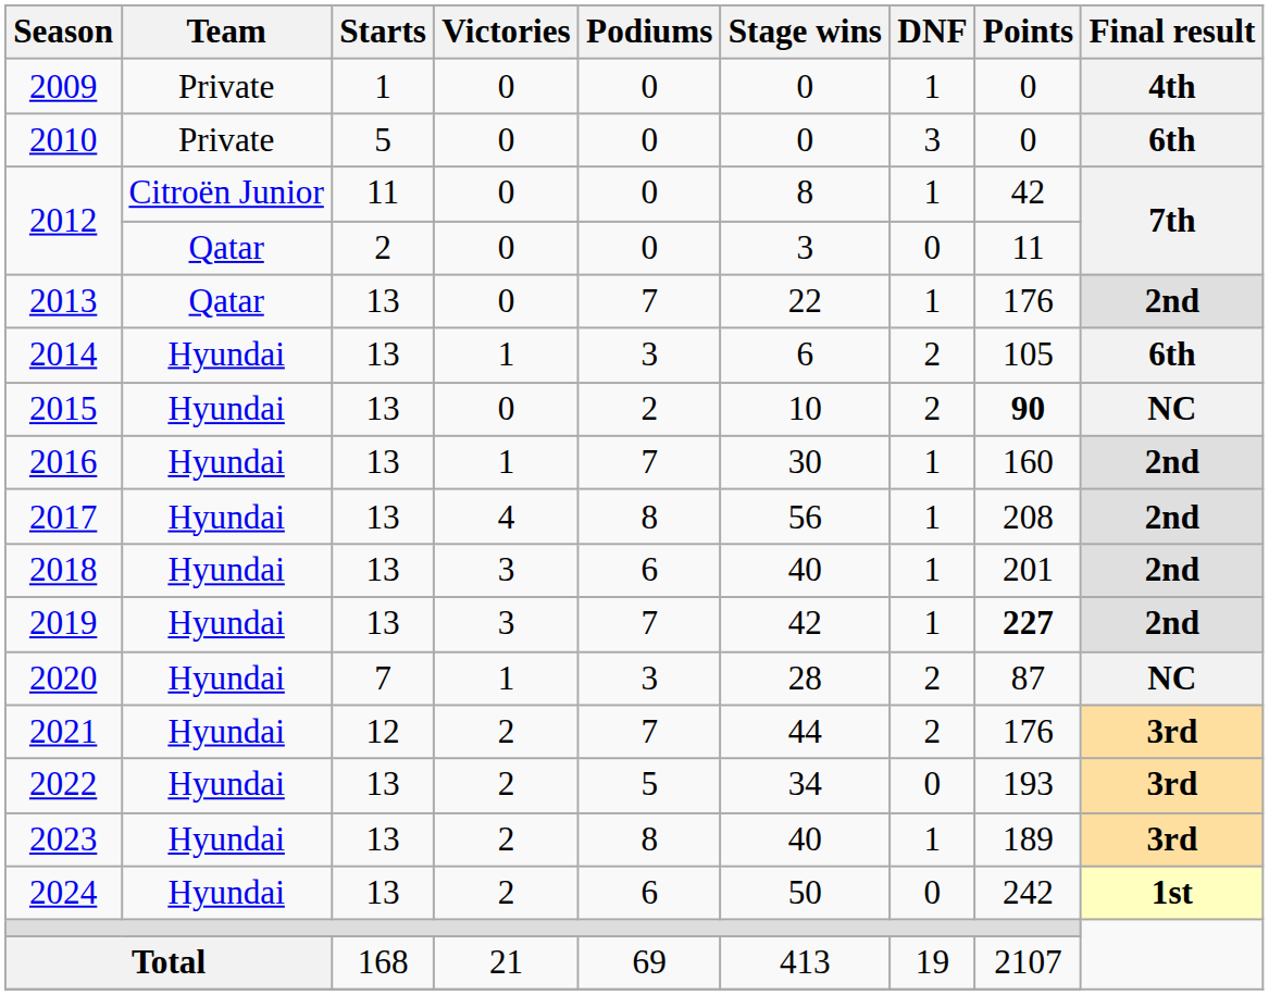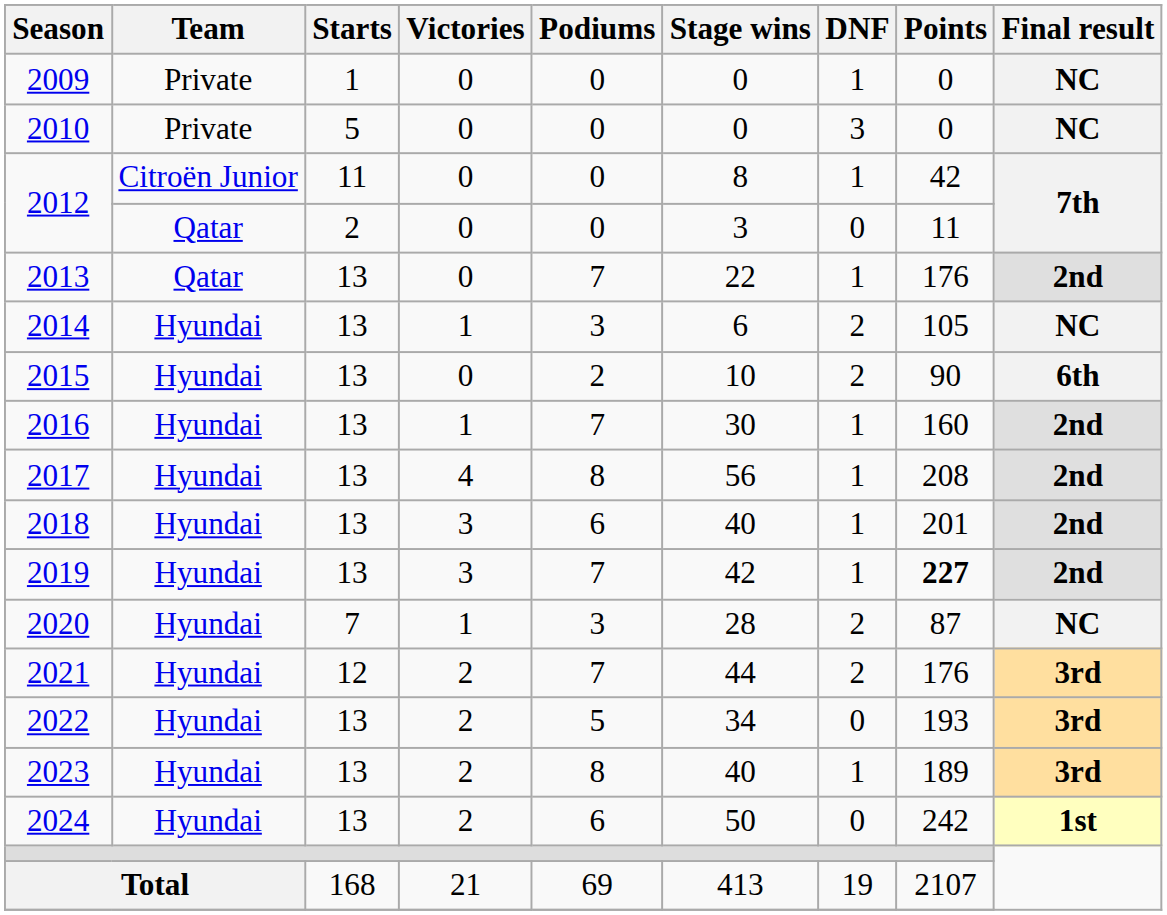2009 | Final result: 4th -> NC
2010 | Final result: 6th -> NC
2014 | Final result: 6th -> NC
2015 | Points: bold -> normal
2015 | Final result: NC -> 6th
